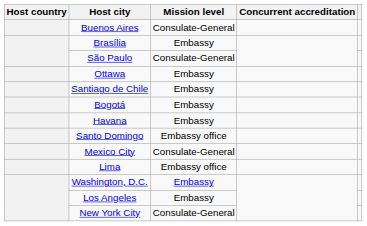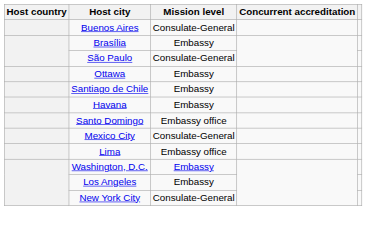- row: Bogotá | Embassy
